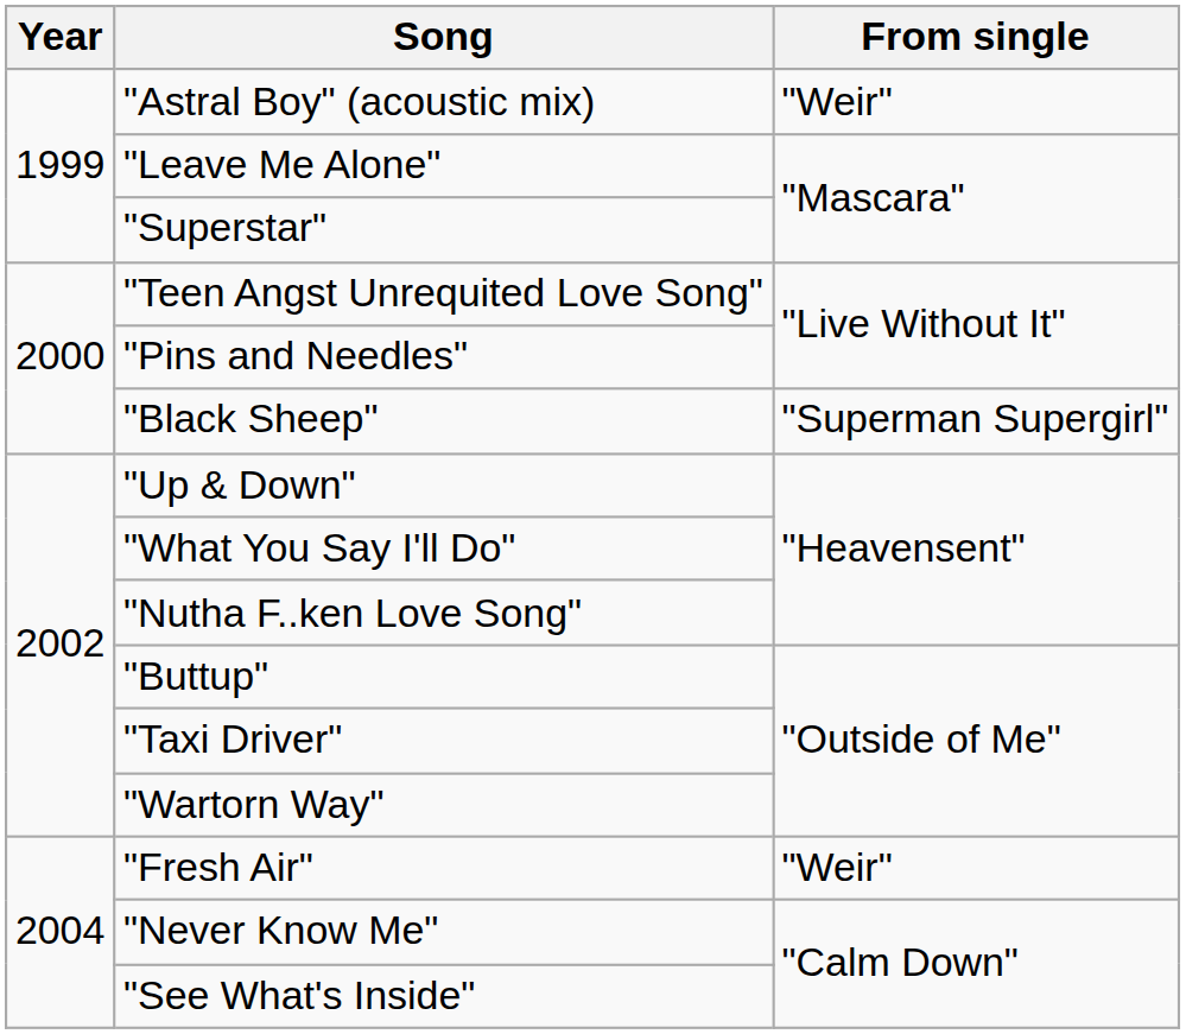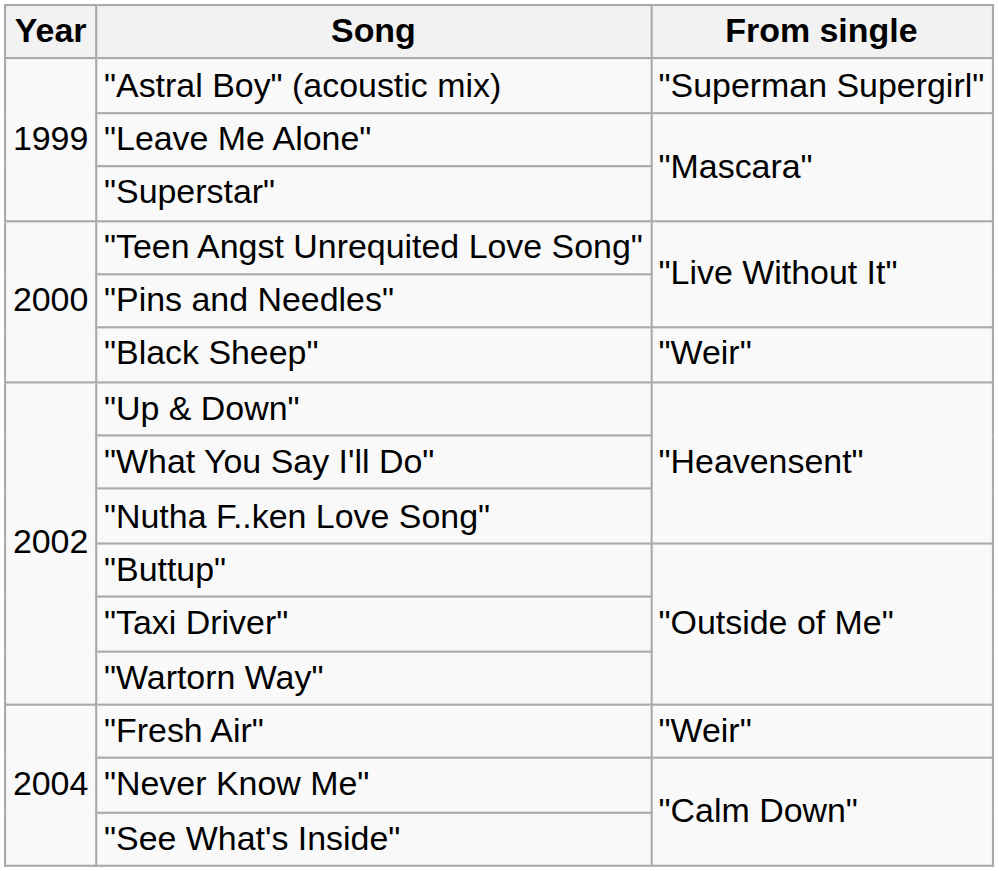"Astral Boy" (acoustic mix) | From single: "Weir" -> "Superman Supergirl"
"Black Sheep" | From single: "Superman Supergirl" -> "Weir"
